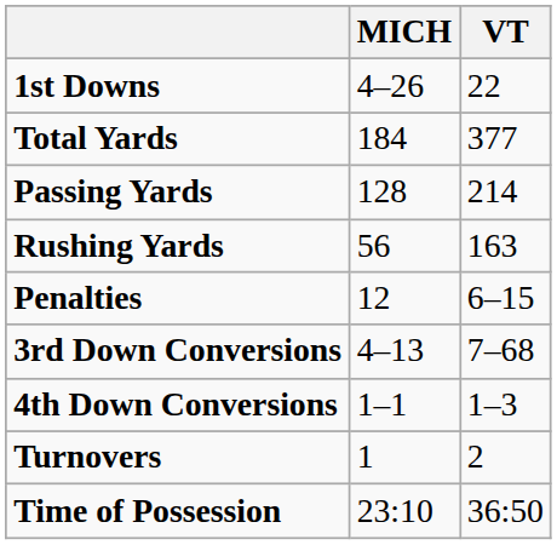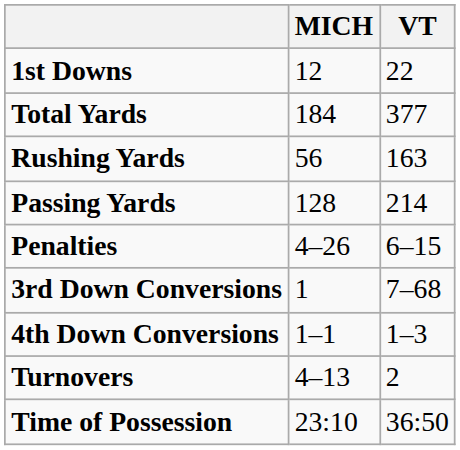1st Downs | MICH: 4–26 -> 12
rows swapped: Passing Yards <-> Rushing Yards
Penalties | MICH: 12 -> 4–26
3rd Down Conversions | MICH: 4–13 -> 1
Turnovers | MICH: 1 -> 4–13
